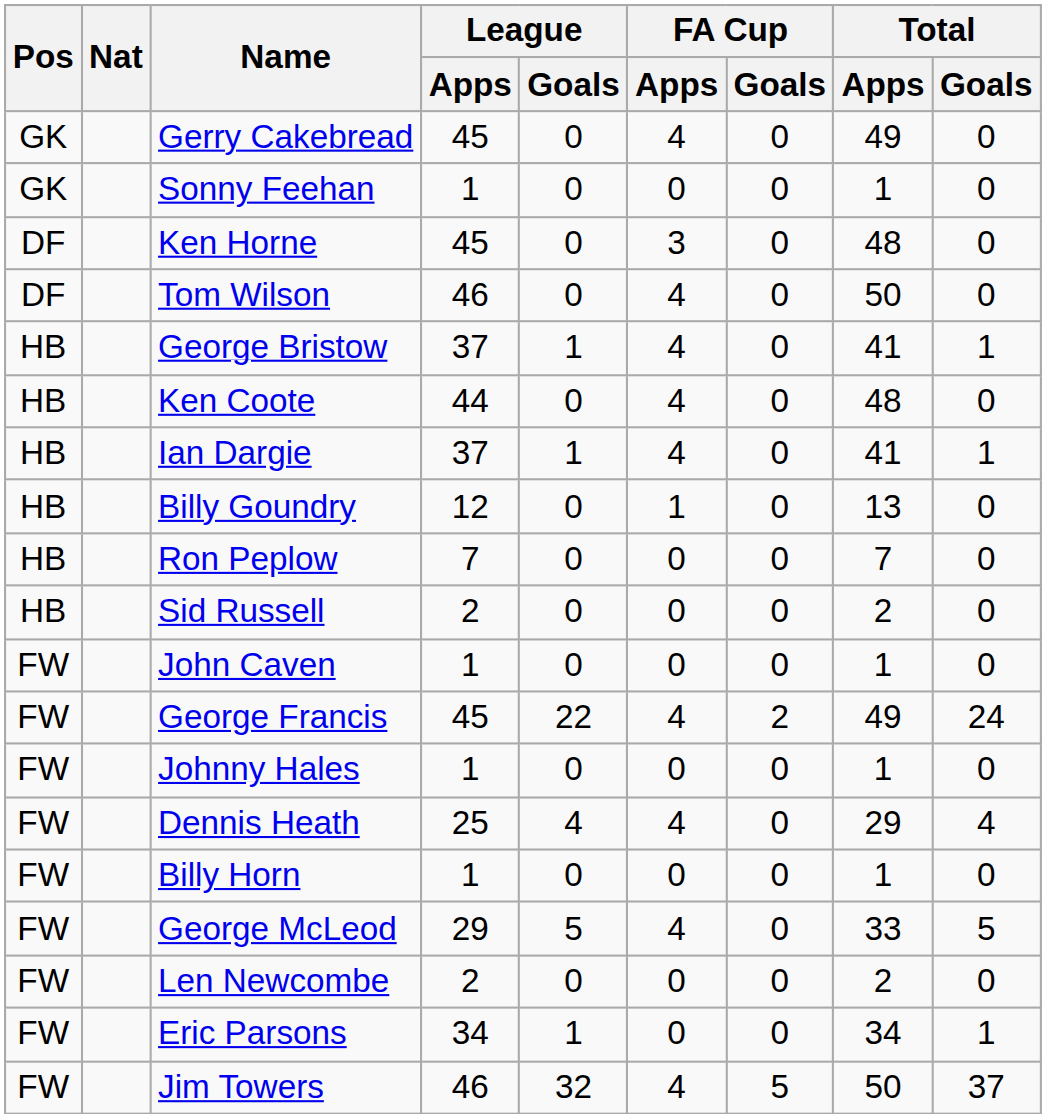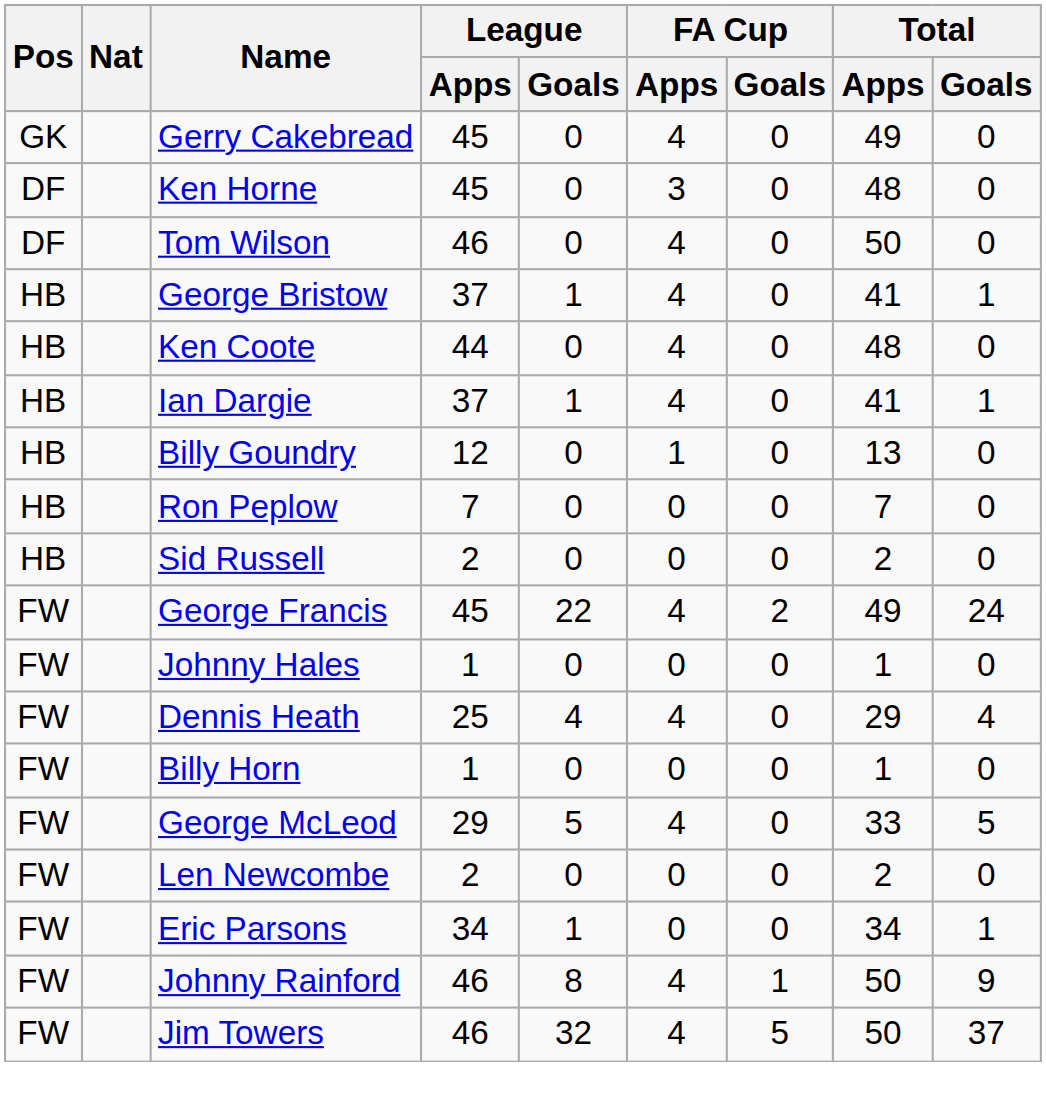- row: GK | Sonny Feehan | 1 | 0 | 0 | 0 | 1 | 0
- row: FW | John Caven | 1 | 0 | 0 | 0 | 1 | 0
+ row: FW | Johnny Rainford | 46 | 8 | 4 | 1 | 50 | 9
